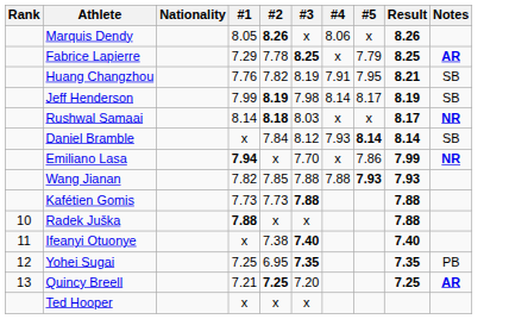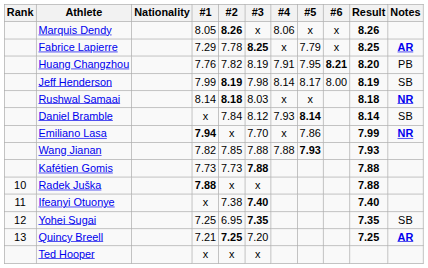+ column: #6 | x | x | 8.21 | 8.00
Huang Changzhou | Result: 8.21 -> 8.20
Huang Changzhou | Notes: SB -> PB
Rushwal Samaai | Result: 8.17 -> 8.18
Yohei Sugai | Notes: PB -> SB
